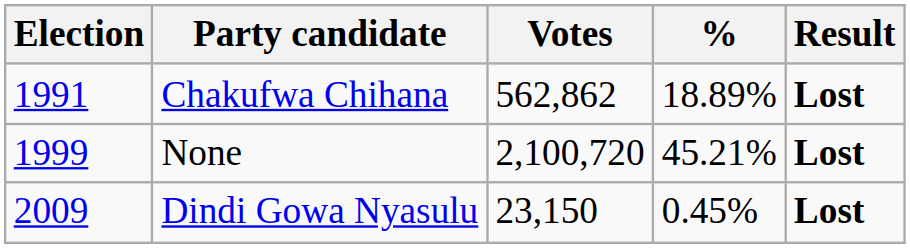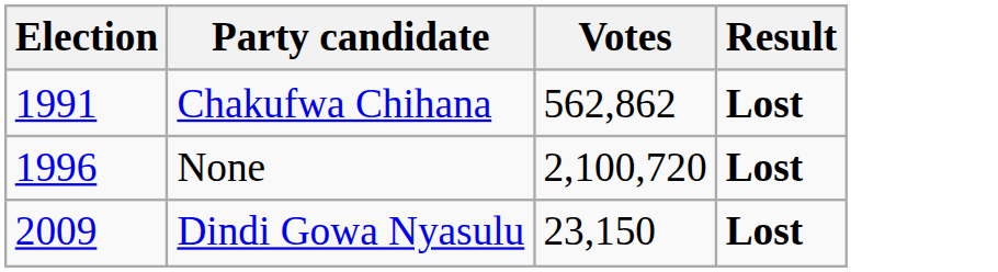- column: % | 18.89% | 45.21% | 0.45%
None | Election: 1999 -> 1996
